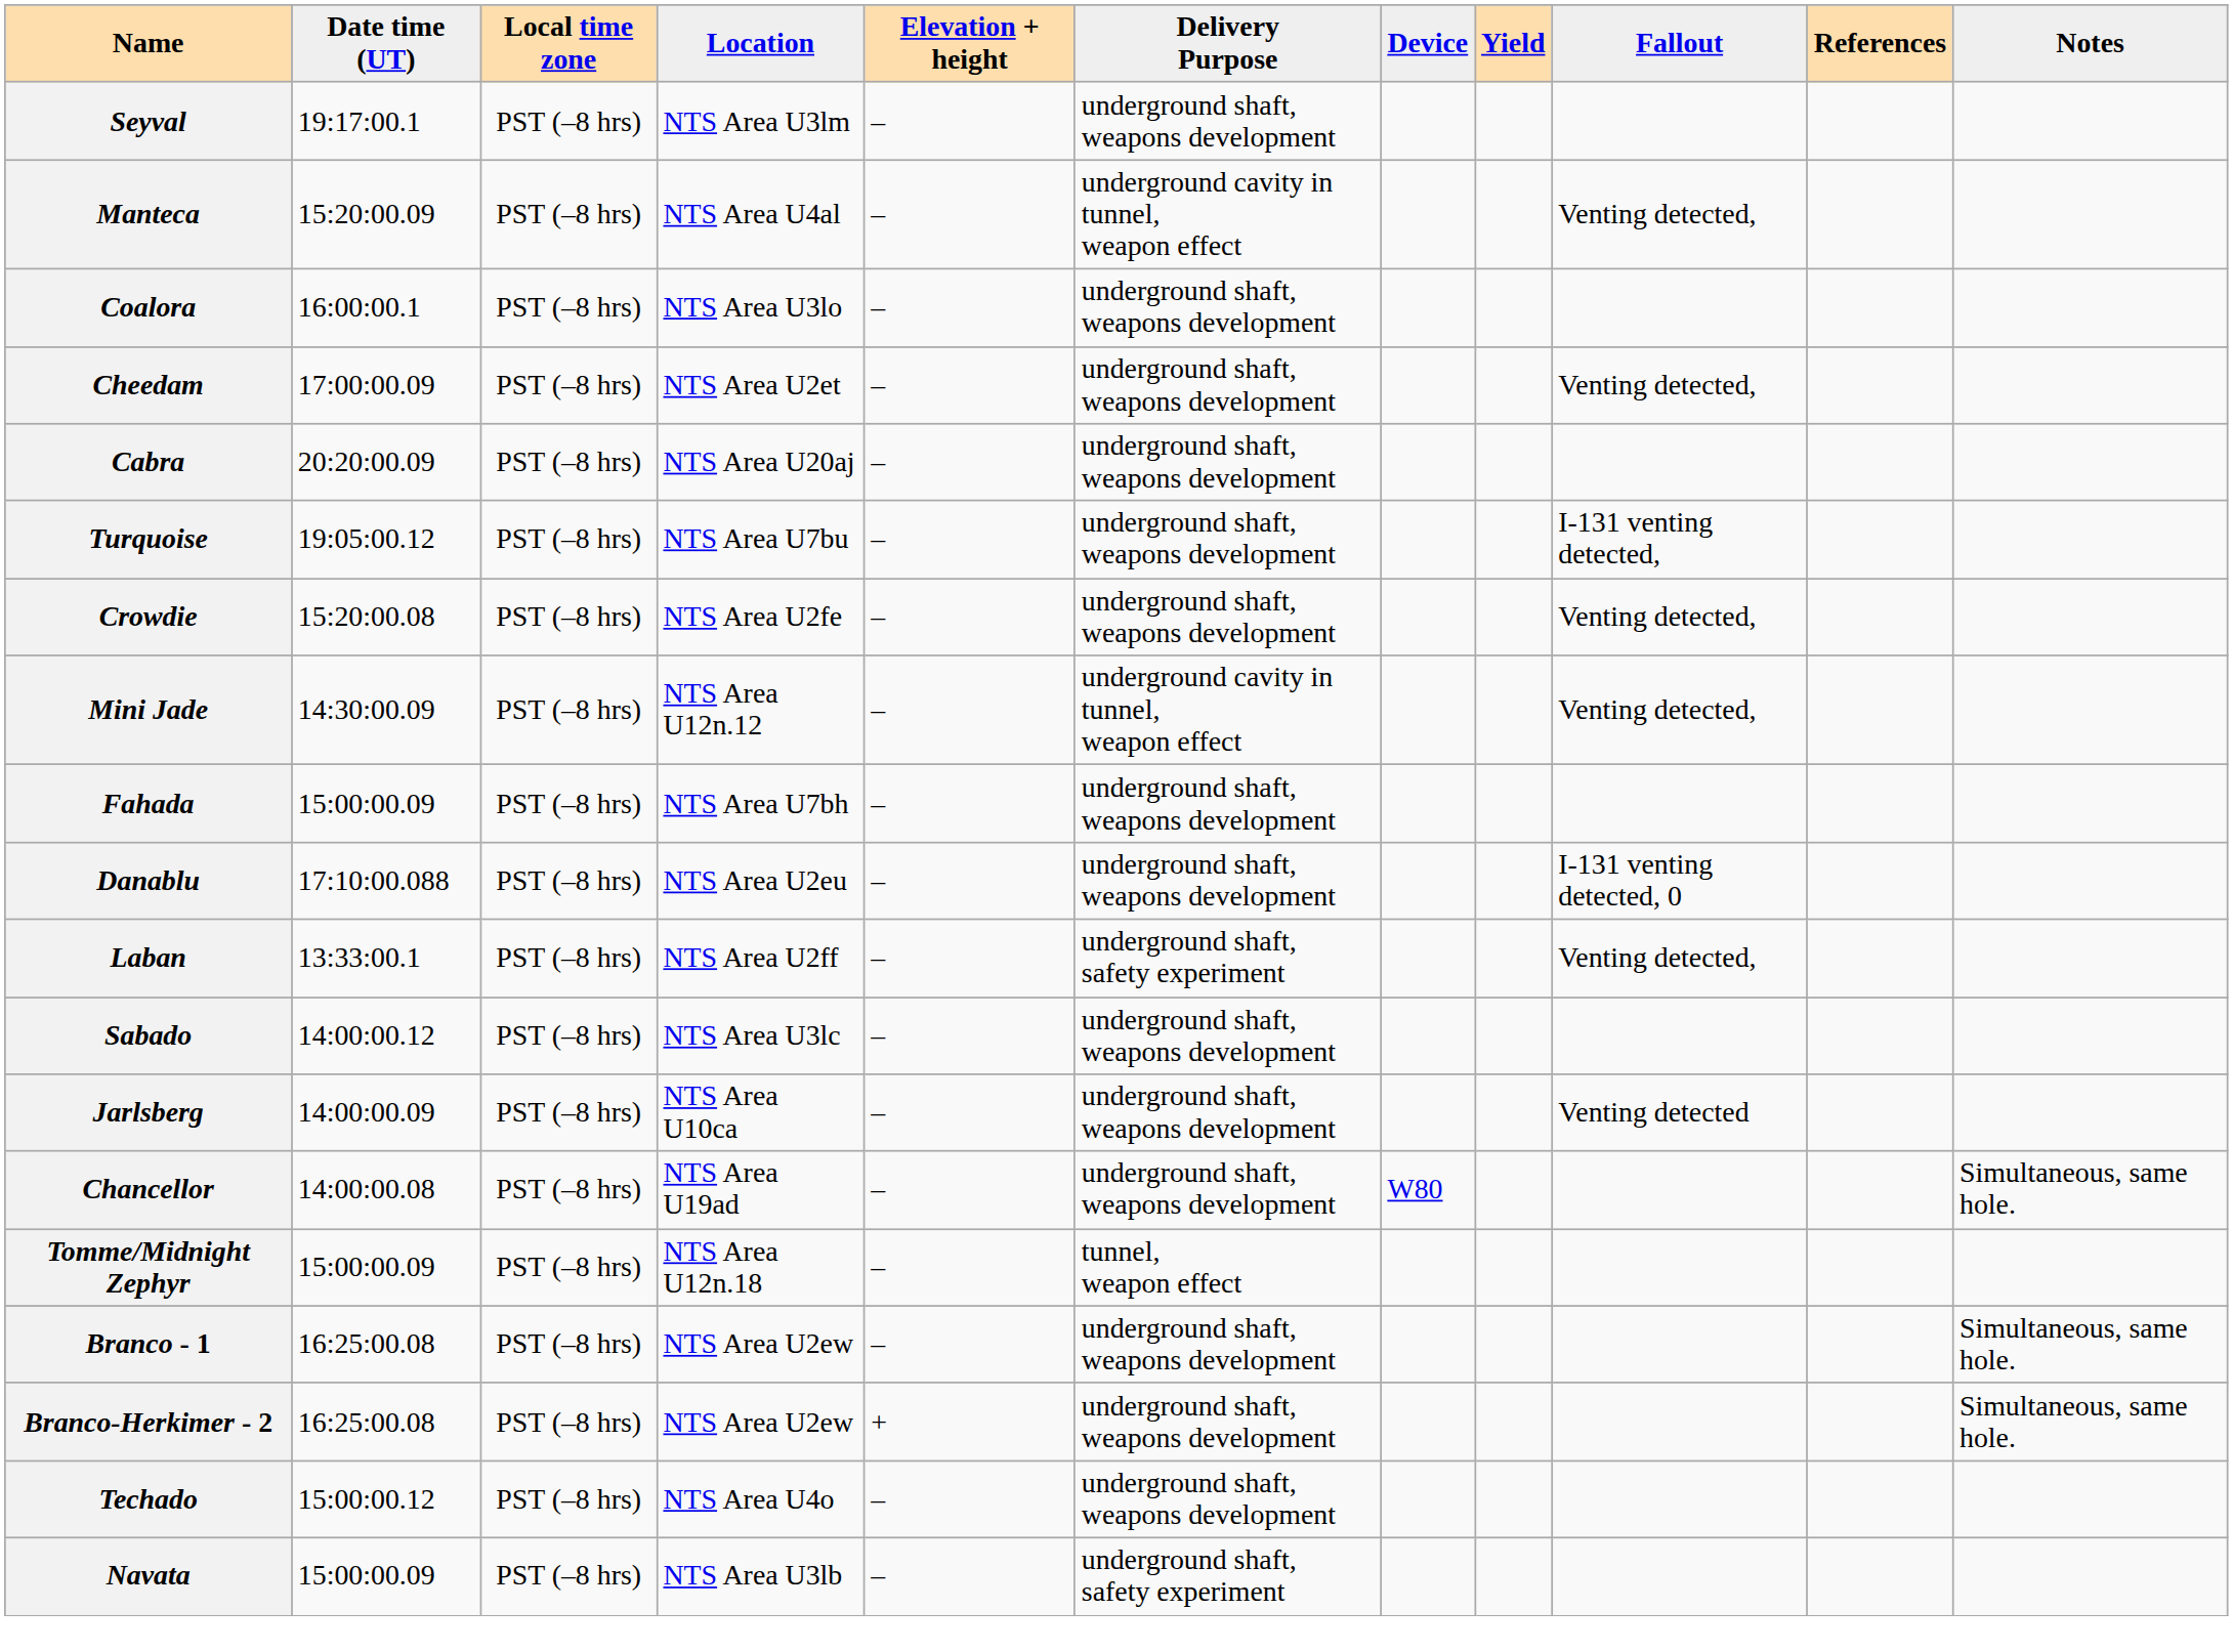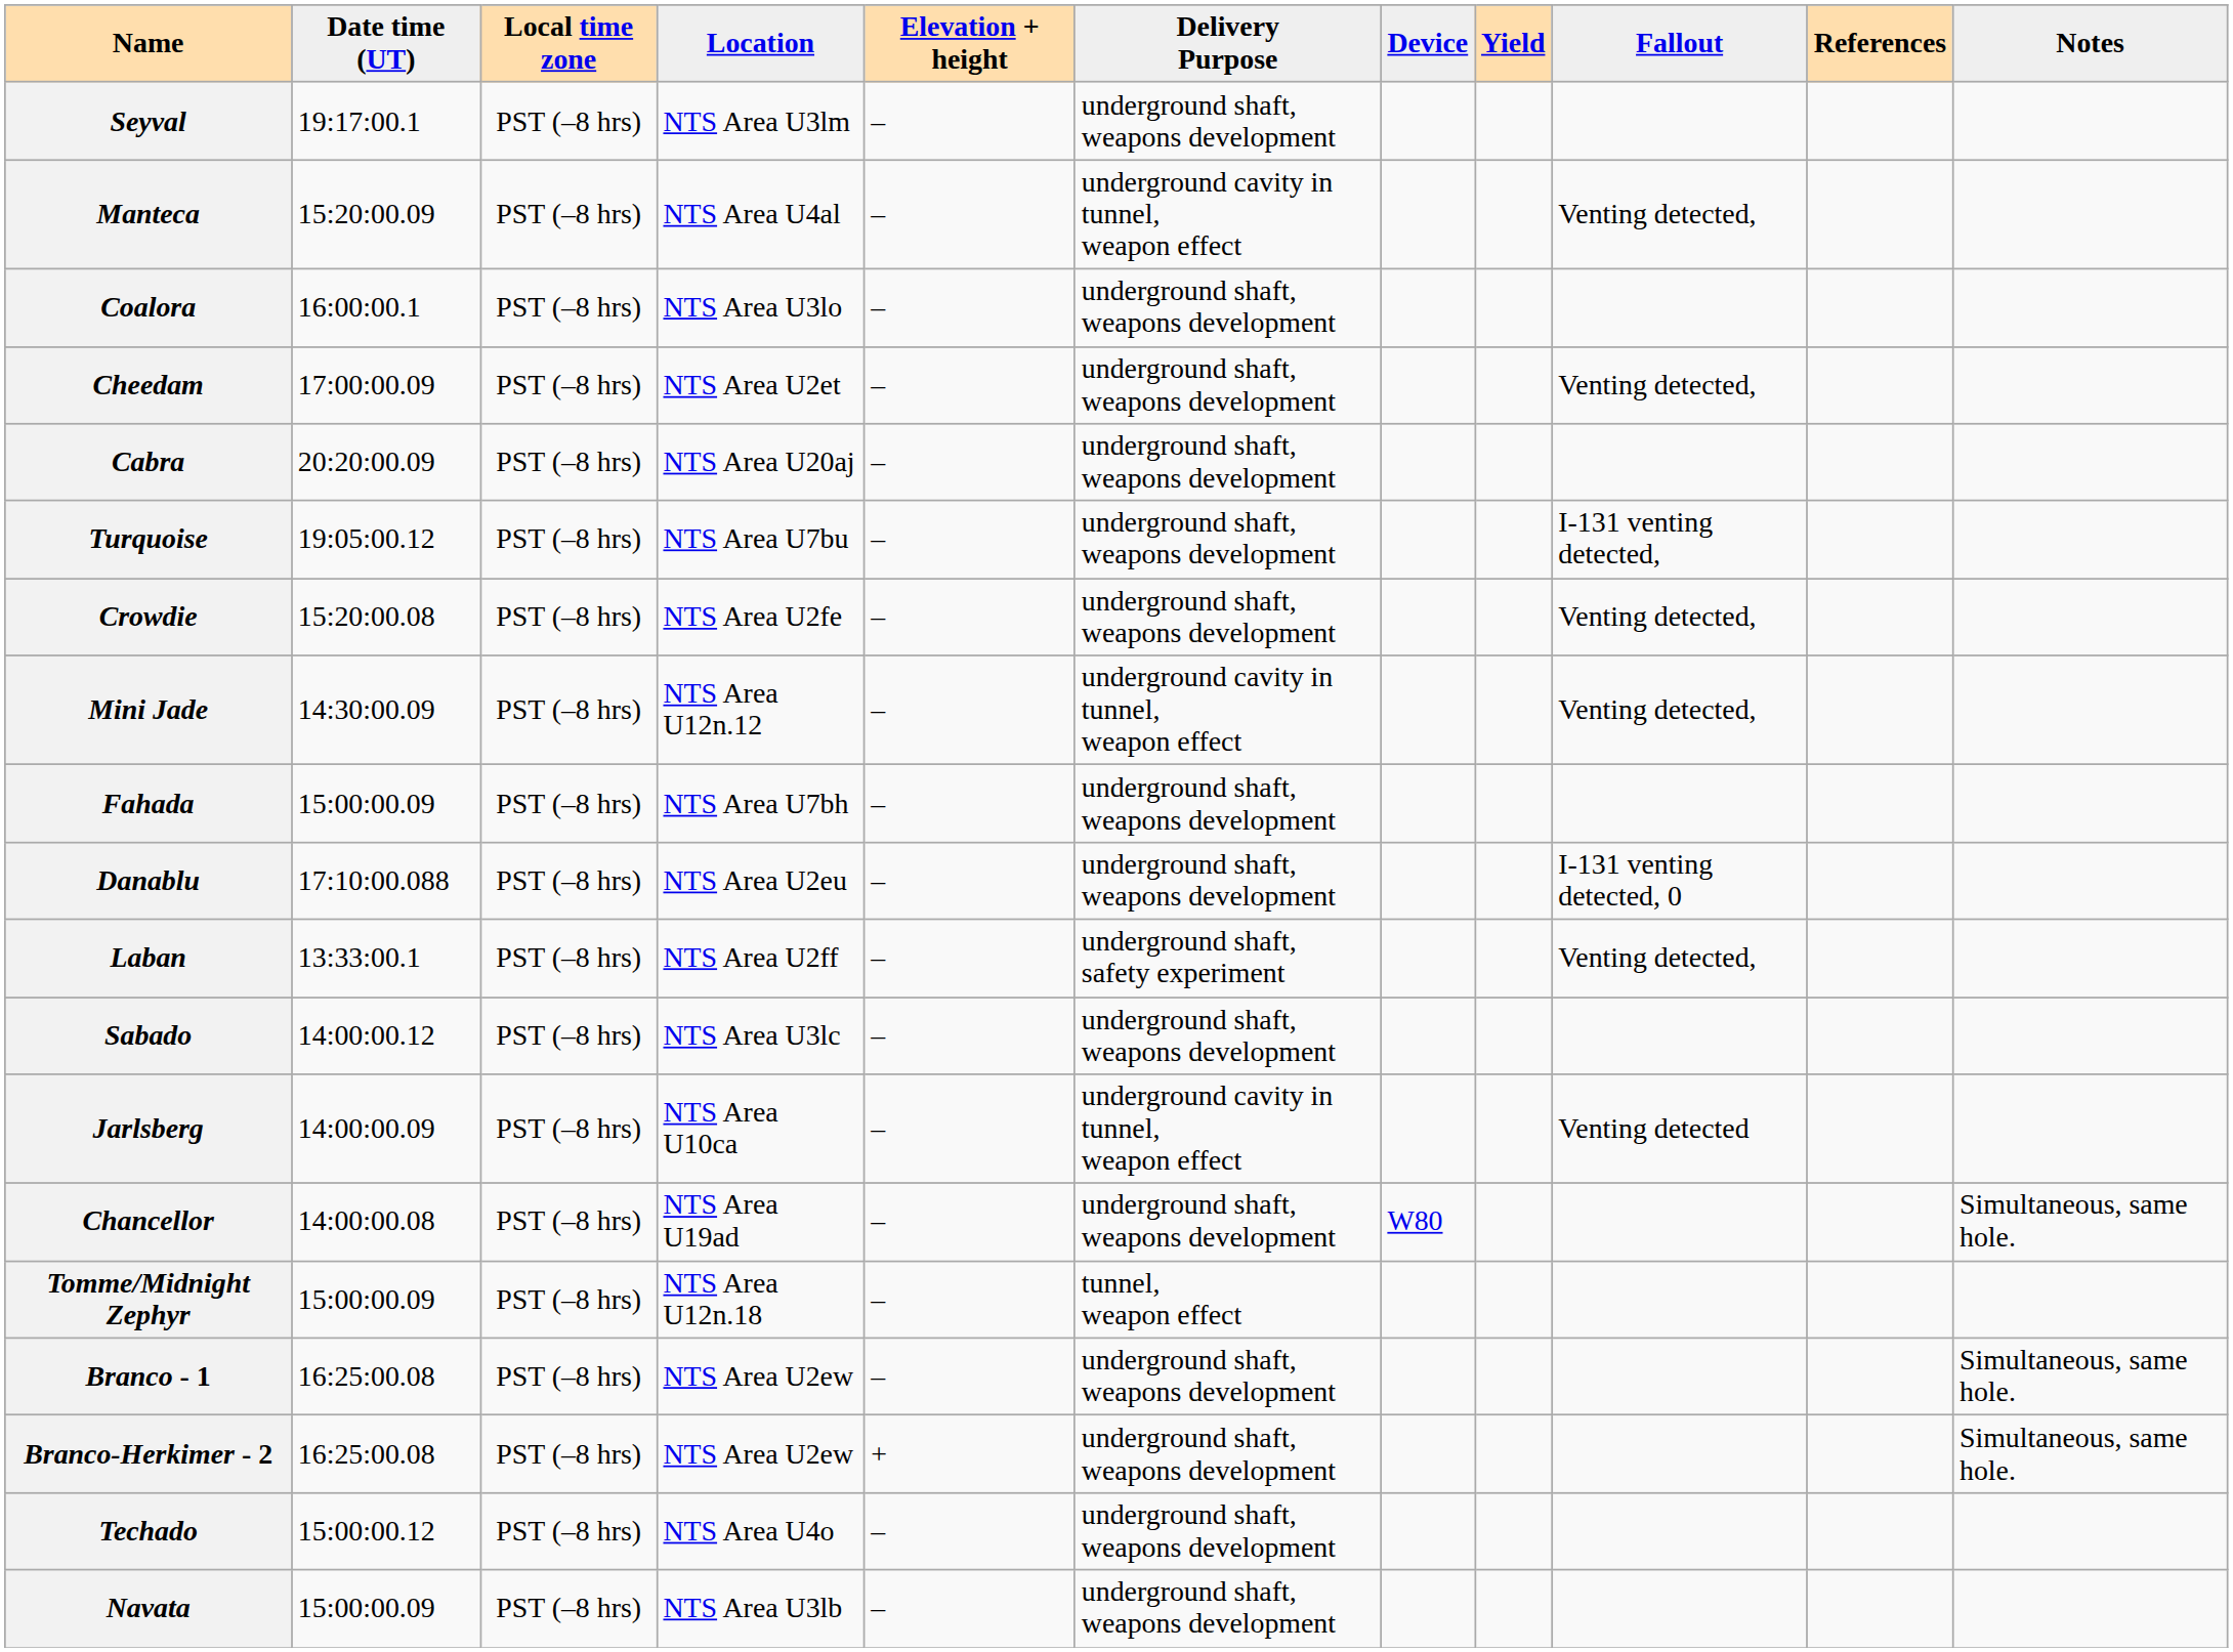Jarlsberg | Delivery Purpose: underground shaft, weapons development -> underground cavity in tunnel, weapon effect
Navata | Delivery Purpose: underground shaft, safety experiment -> underground shaft, weapons development
